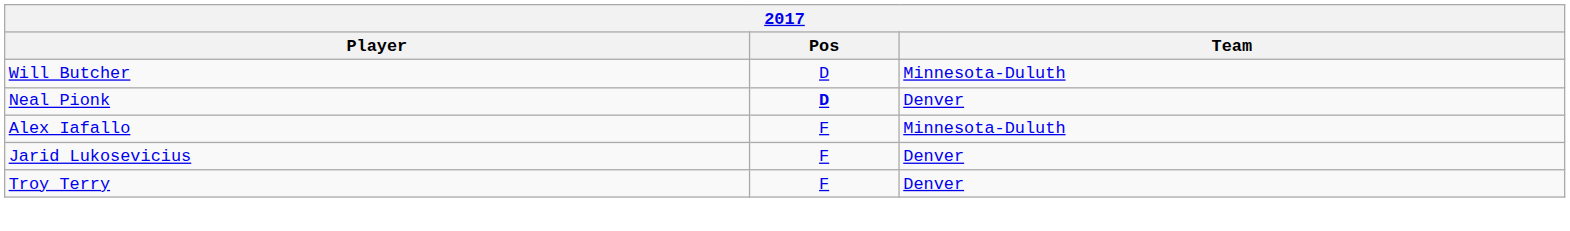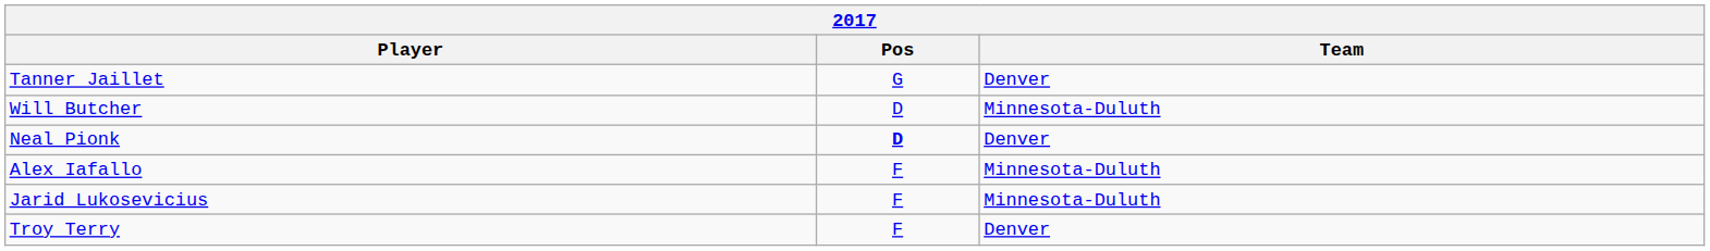+ row: Tanner Jaillet | G | Denver
Jarid Lukosevicius | Team: Denver -> Minnesota-Duluth
